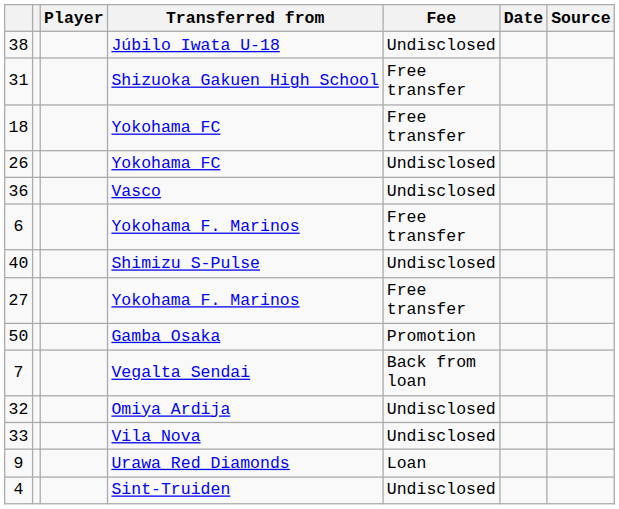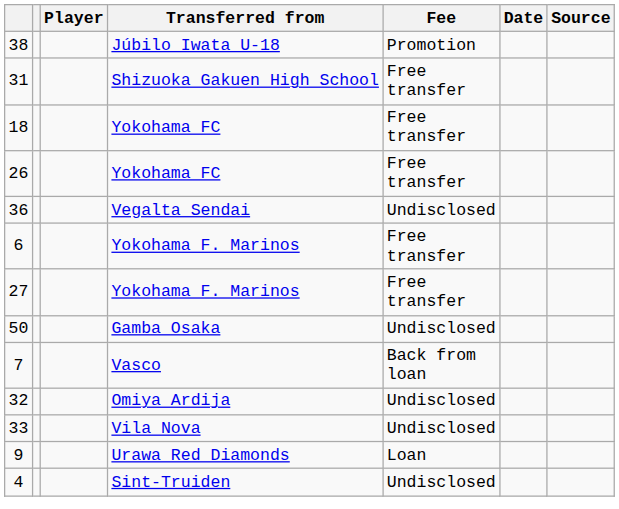38 | Fee: Undisclosed -> Promotion
26 | Fee: Undisclosed -> Free transfer
36 | Transferred from: Vasco -> Vegalta Sendai
- row: 40 | Shimizu S-Pulse | Undisclosed
50 | Fee: Promotion -> Undisclosed
7 | Transferred from: Vegalta Sendai -> Vasco
